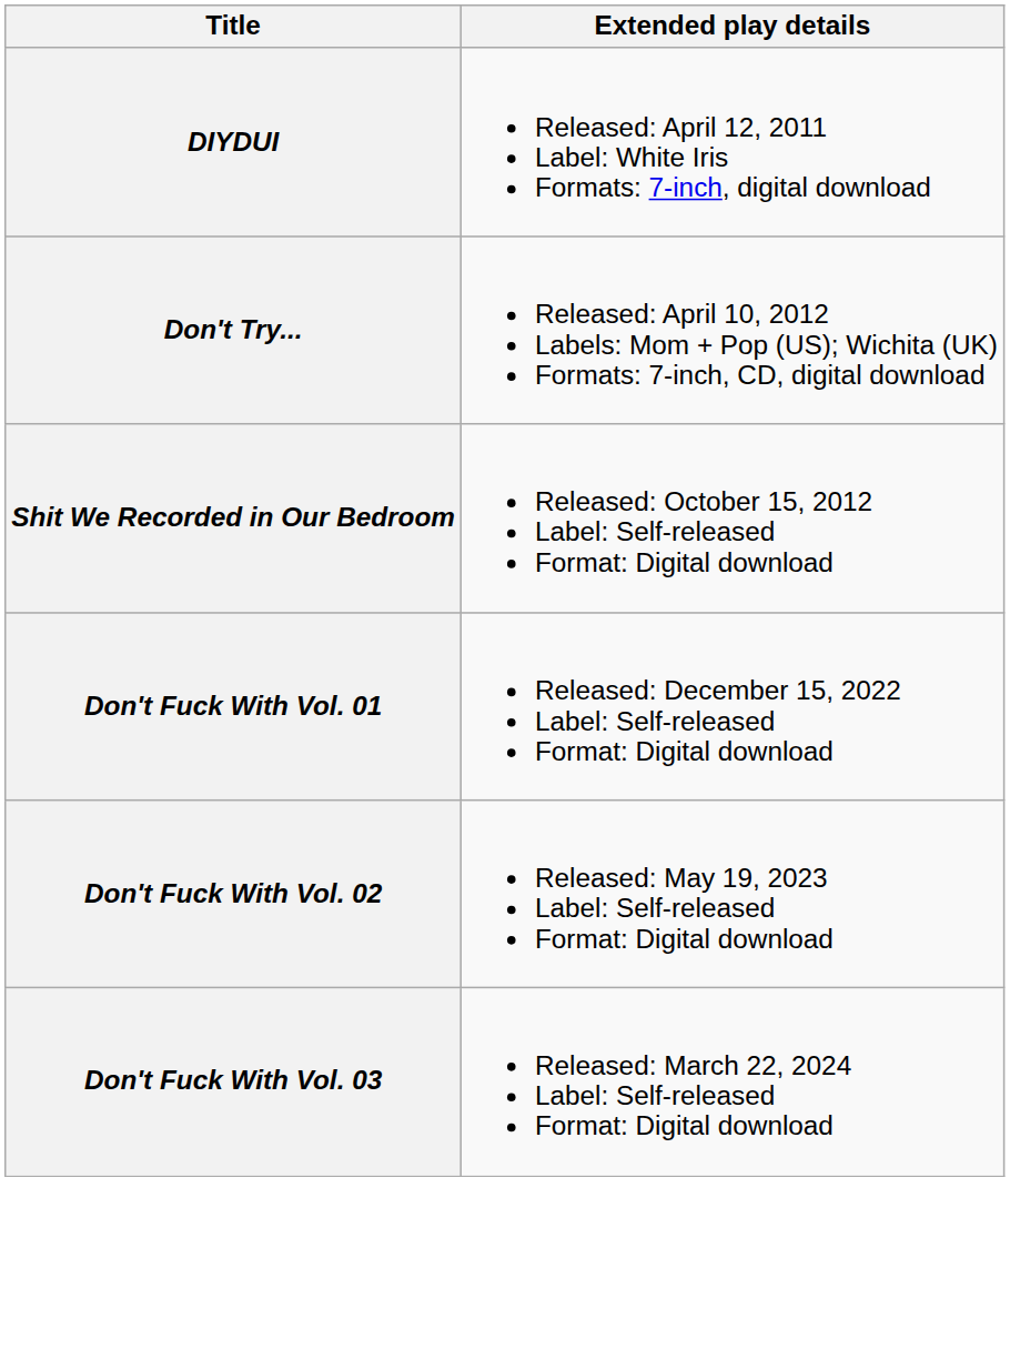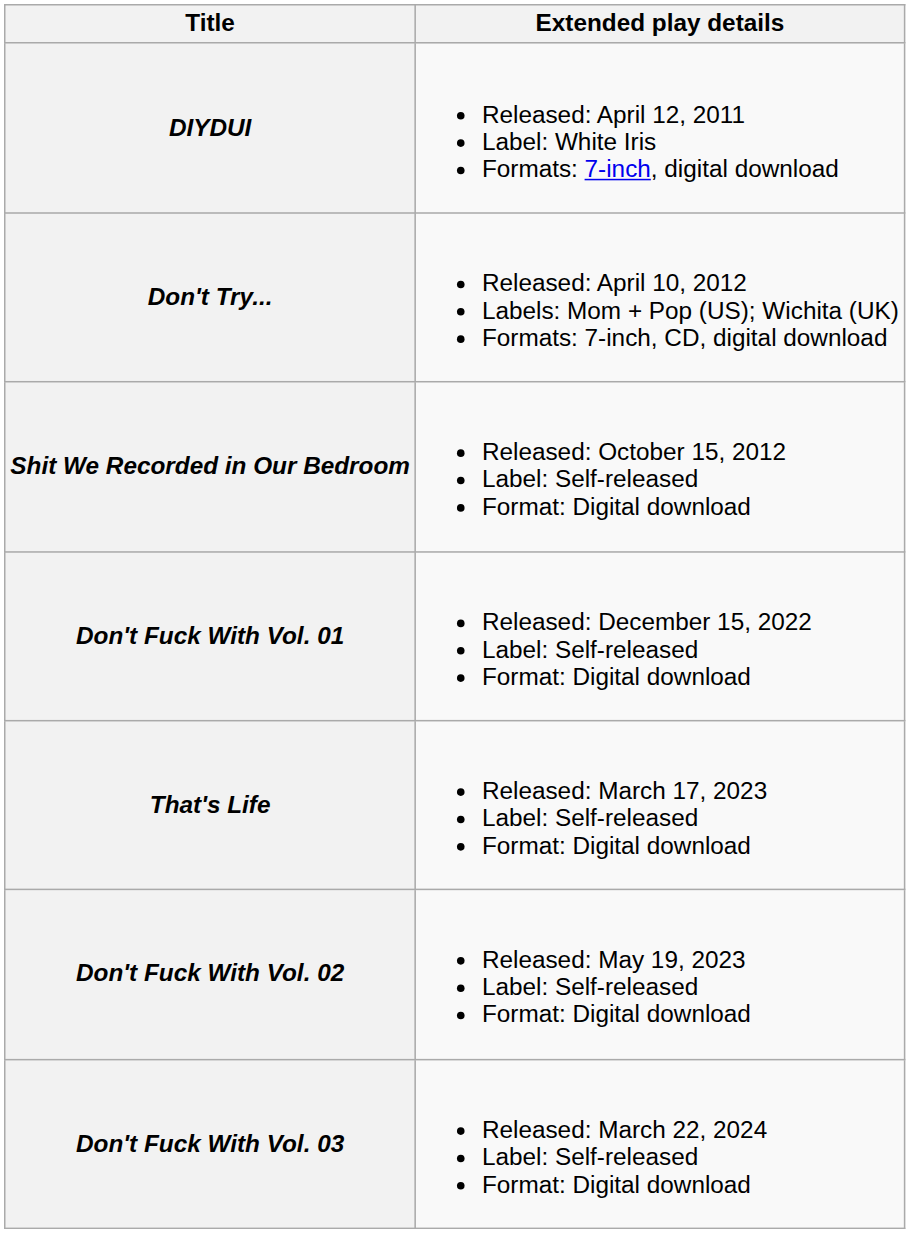+ row: That's Life | Released: March 17, 2023 Label: Self-released Format: Digital download
